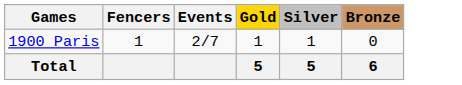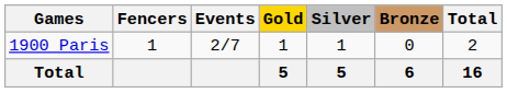+ column: Total | 2 | 16
